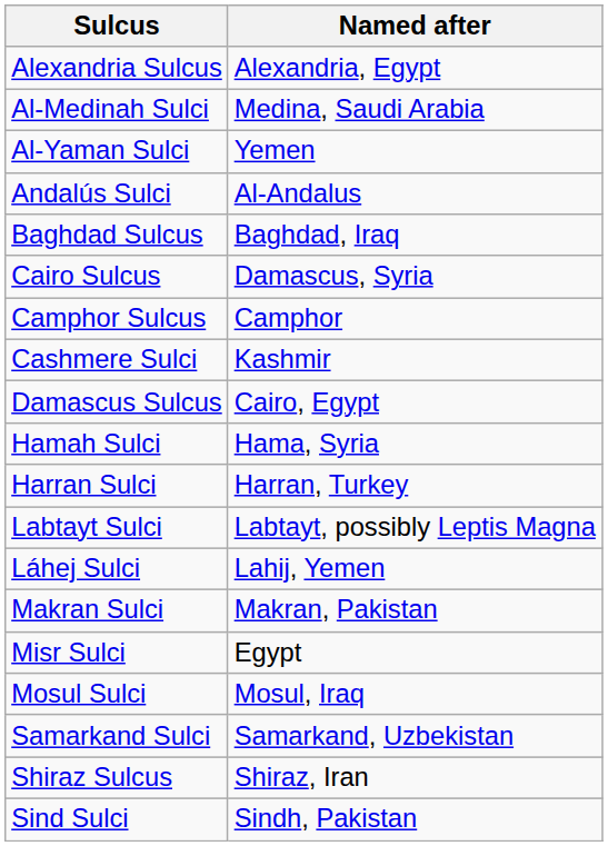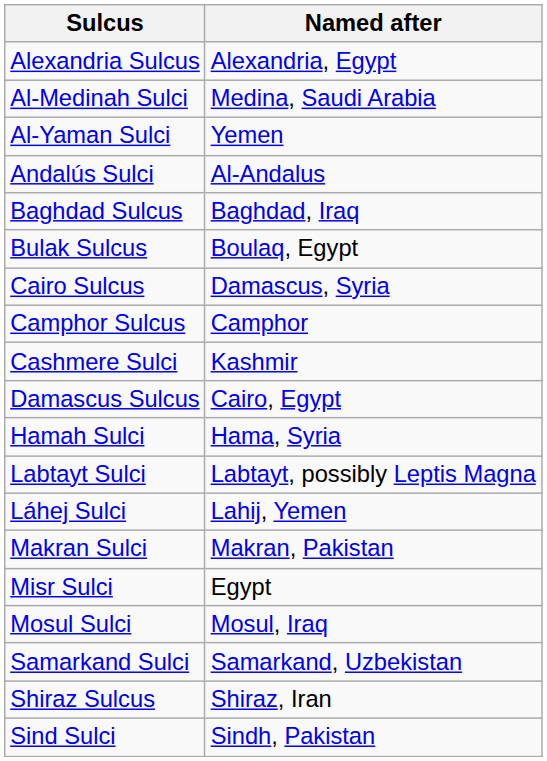+ row: Bulak Sulcus | Boulaq, Egypt
- row: Harran Sulci | Harran, Turkey
